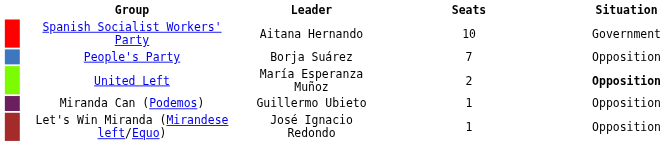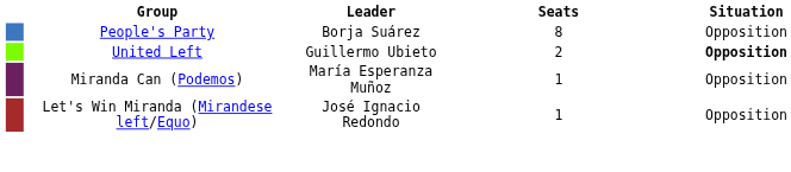- row: Spanish Socialist Workers' Party | Aitana Hernando | 10 | Government
People's Party | Seats: 7 -> 8
United Left | Leader: María Esperanza Muñoz -> Guillermo Ubieto
Miranda Can (Podemos) | Leader: Guillermo Ubieto -> María Esperanza Muñoz
